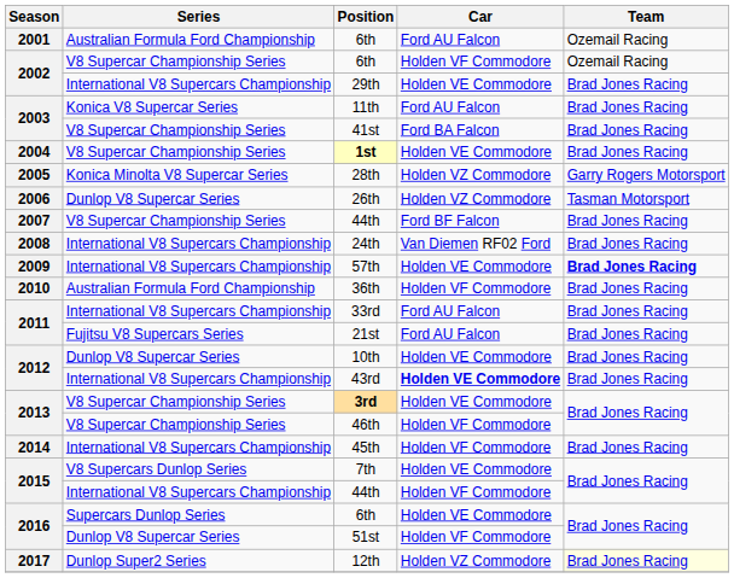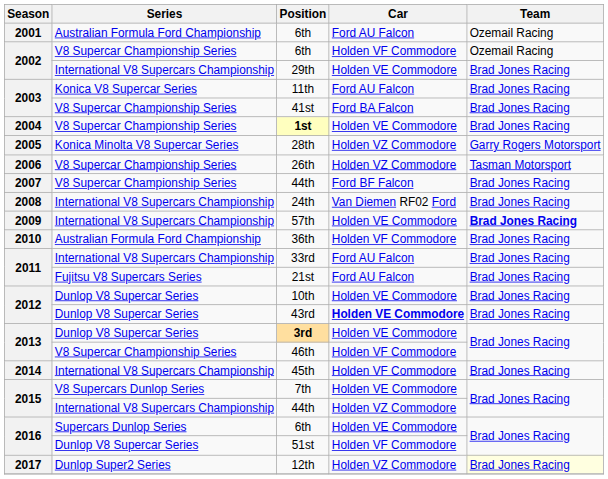26th | Series: Dunlop V8 Supercar Series -> V8 Supercar Championship Series
43rd | Series: International V8 Supercars Championship -> Dunlop V8 Supercar Series
3rd | Series: V8 Supercar Championship Series -> Dunlop V8 Supercar Series
2015 / 44th | Car: Holden VF Commodore -> Holden VZ Commodore
